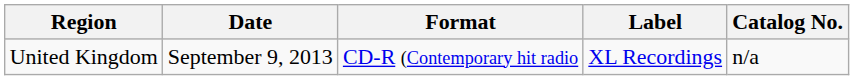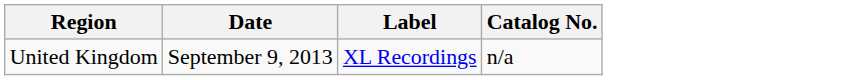- column: Format | CD-R (Contemporary hit radio
